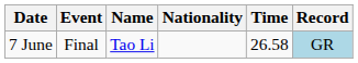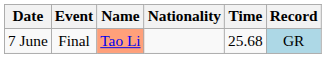7 June | Name: no background -> lightsalmon background
7 June | Time: 26.58 -> 25.68
